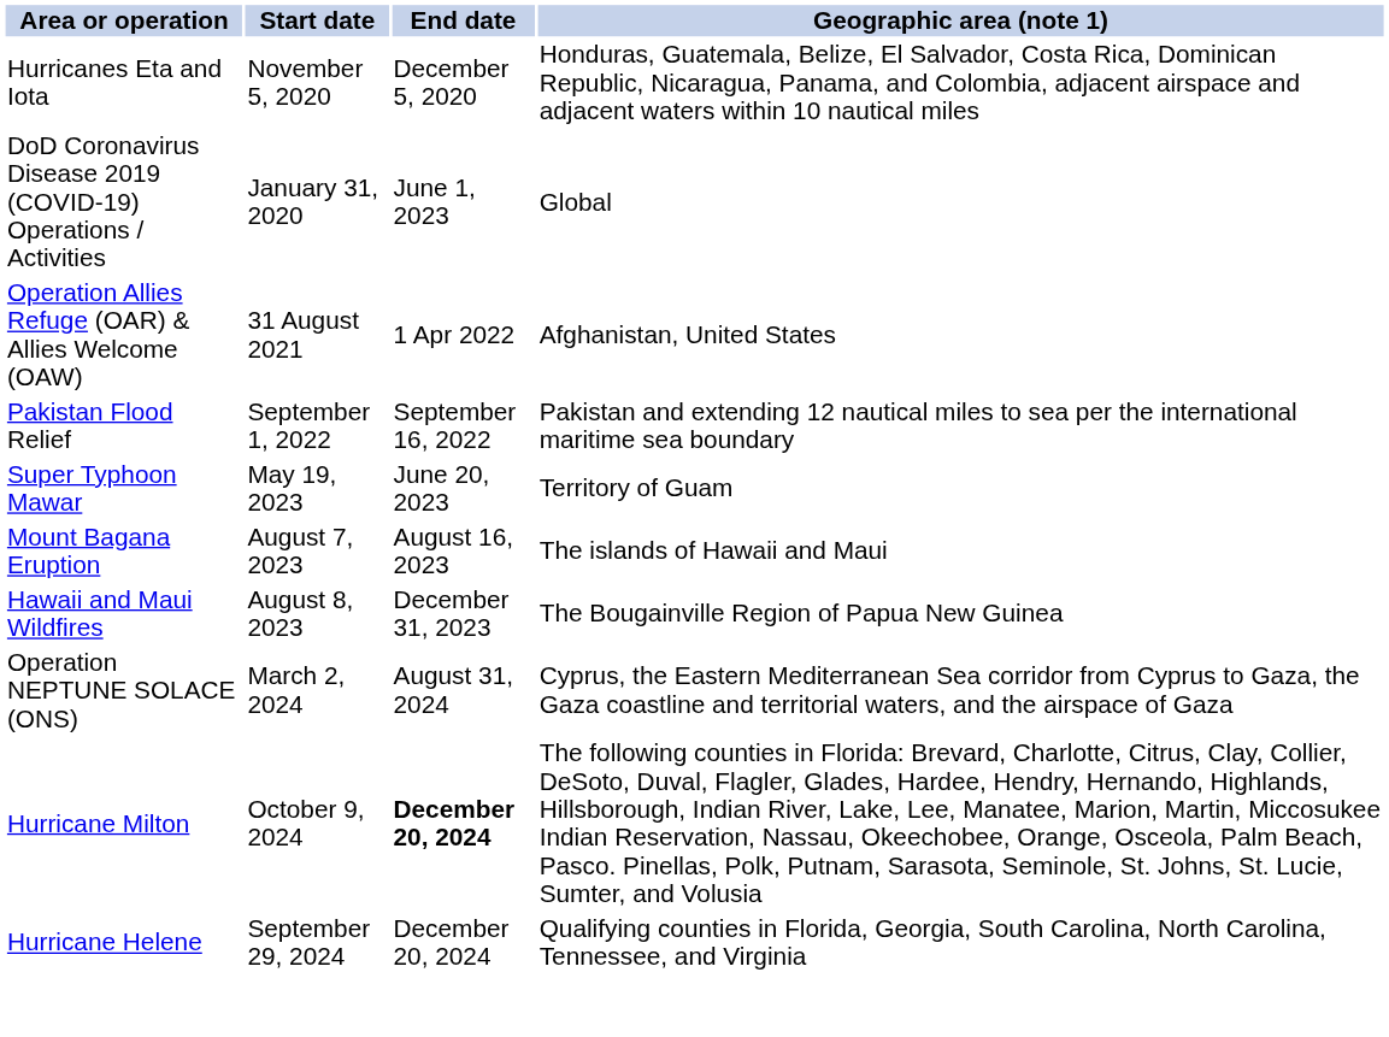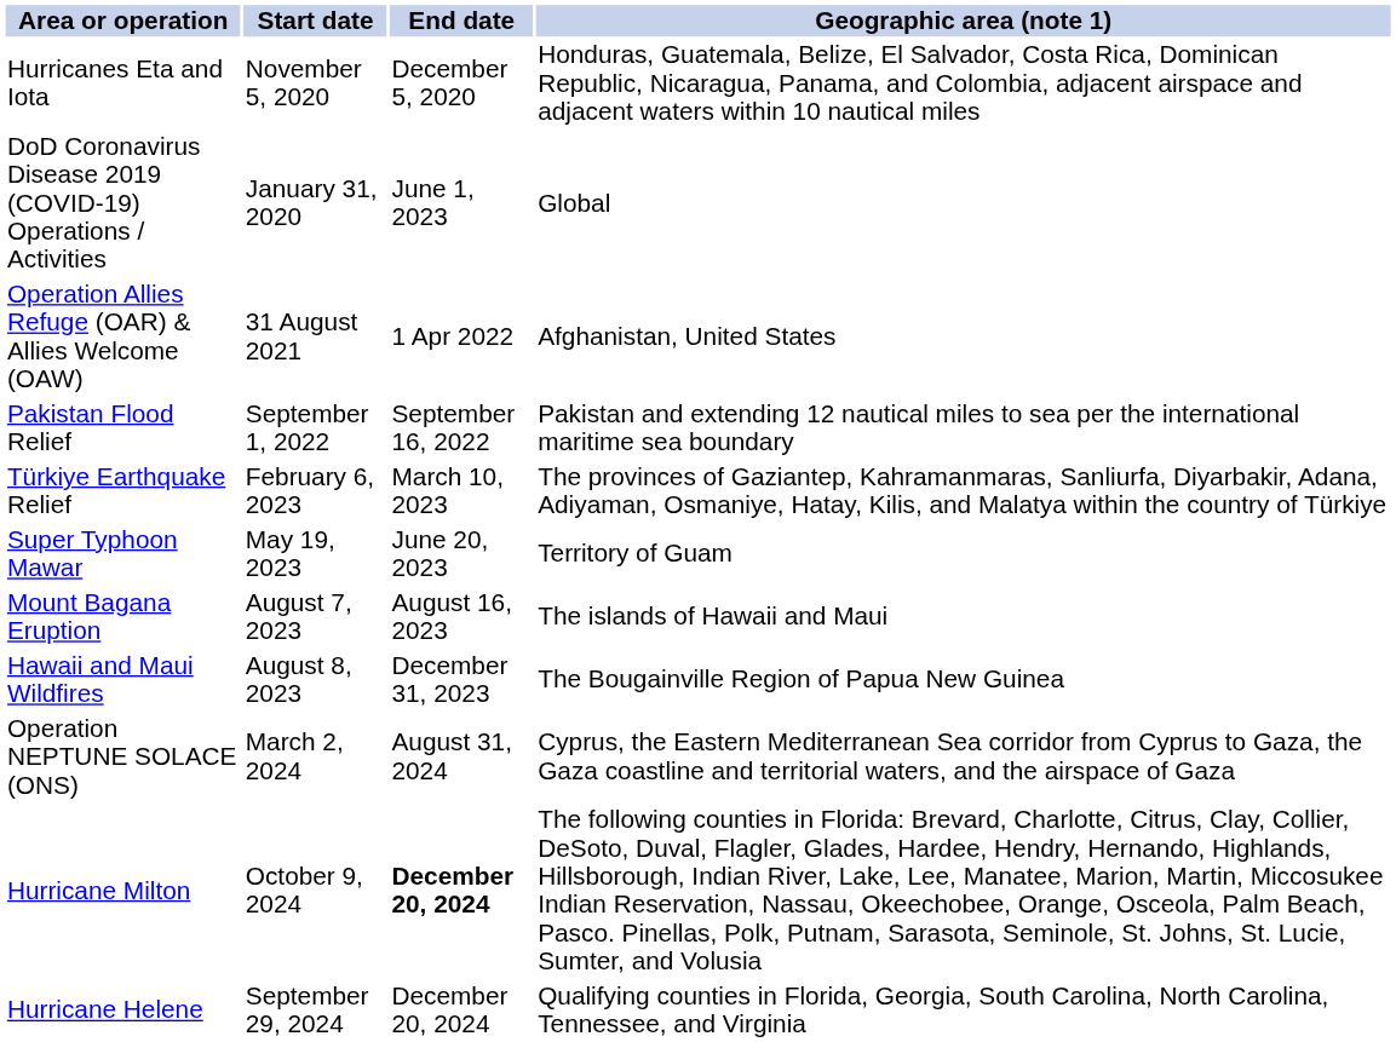+ row: Türkiye Earthquake Relief | February 6, 2023 | March 10, 2023 | The provinces of Gaziantep, Kahramanmaras, Sanliurfa, Diyarbakir, Adana, Adiyaman, Osmaniye, Hatay, Kilis, and Malatya within the country of Türkiye
